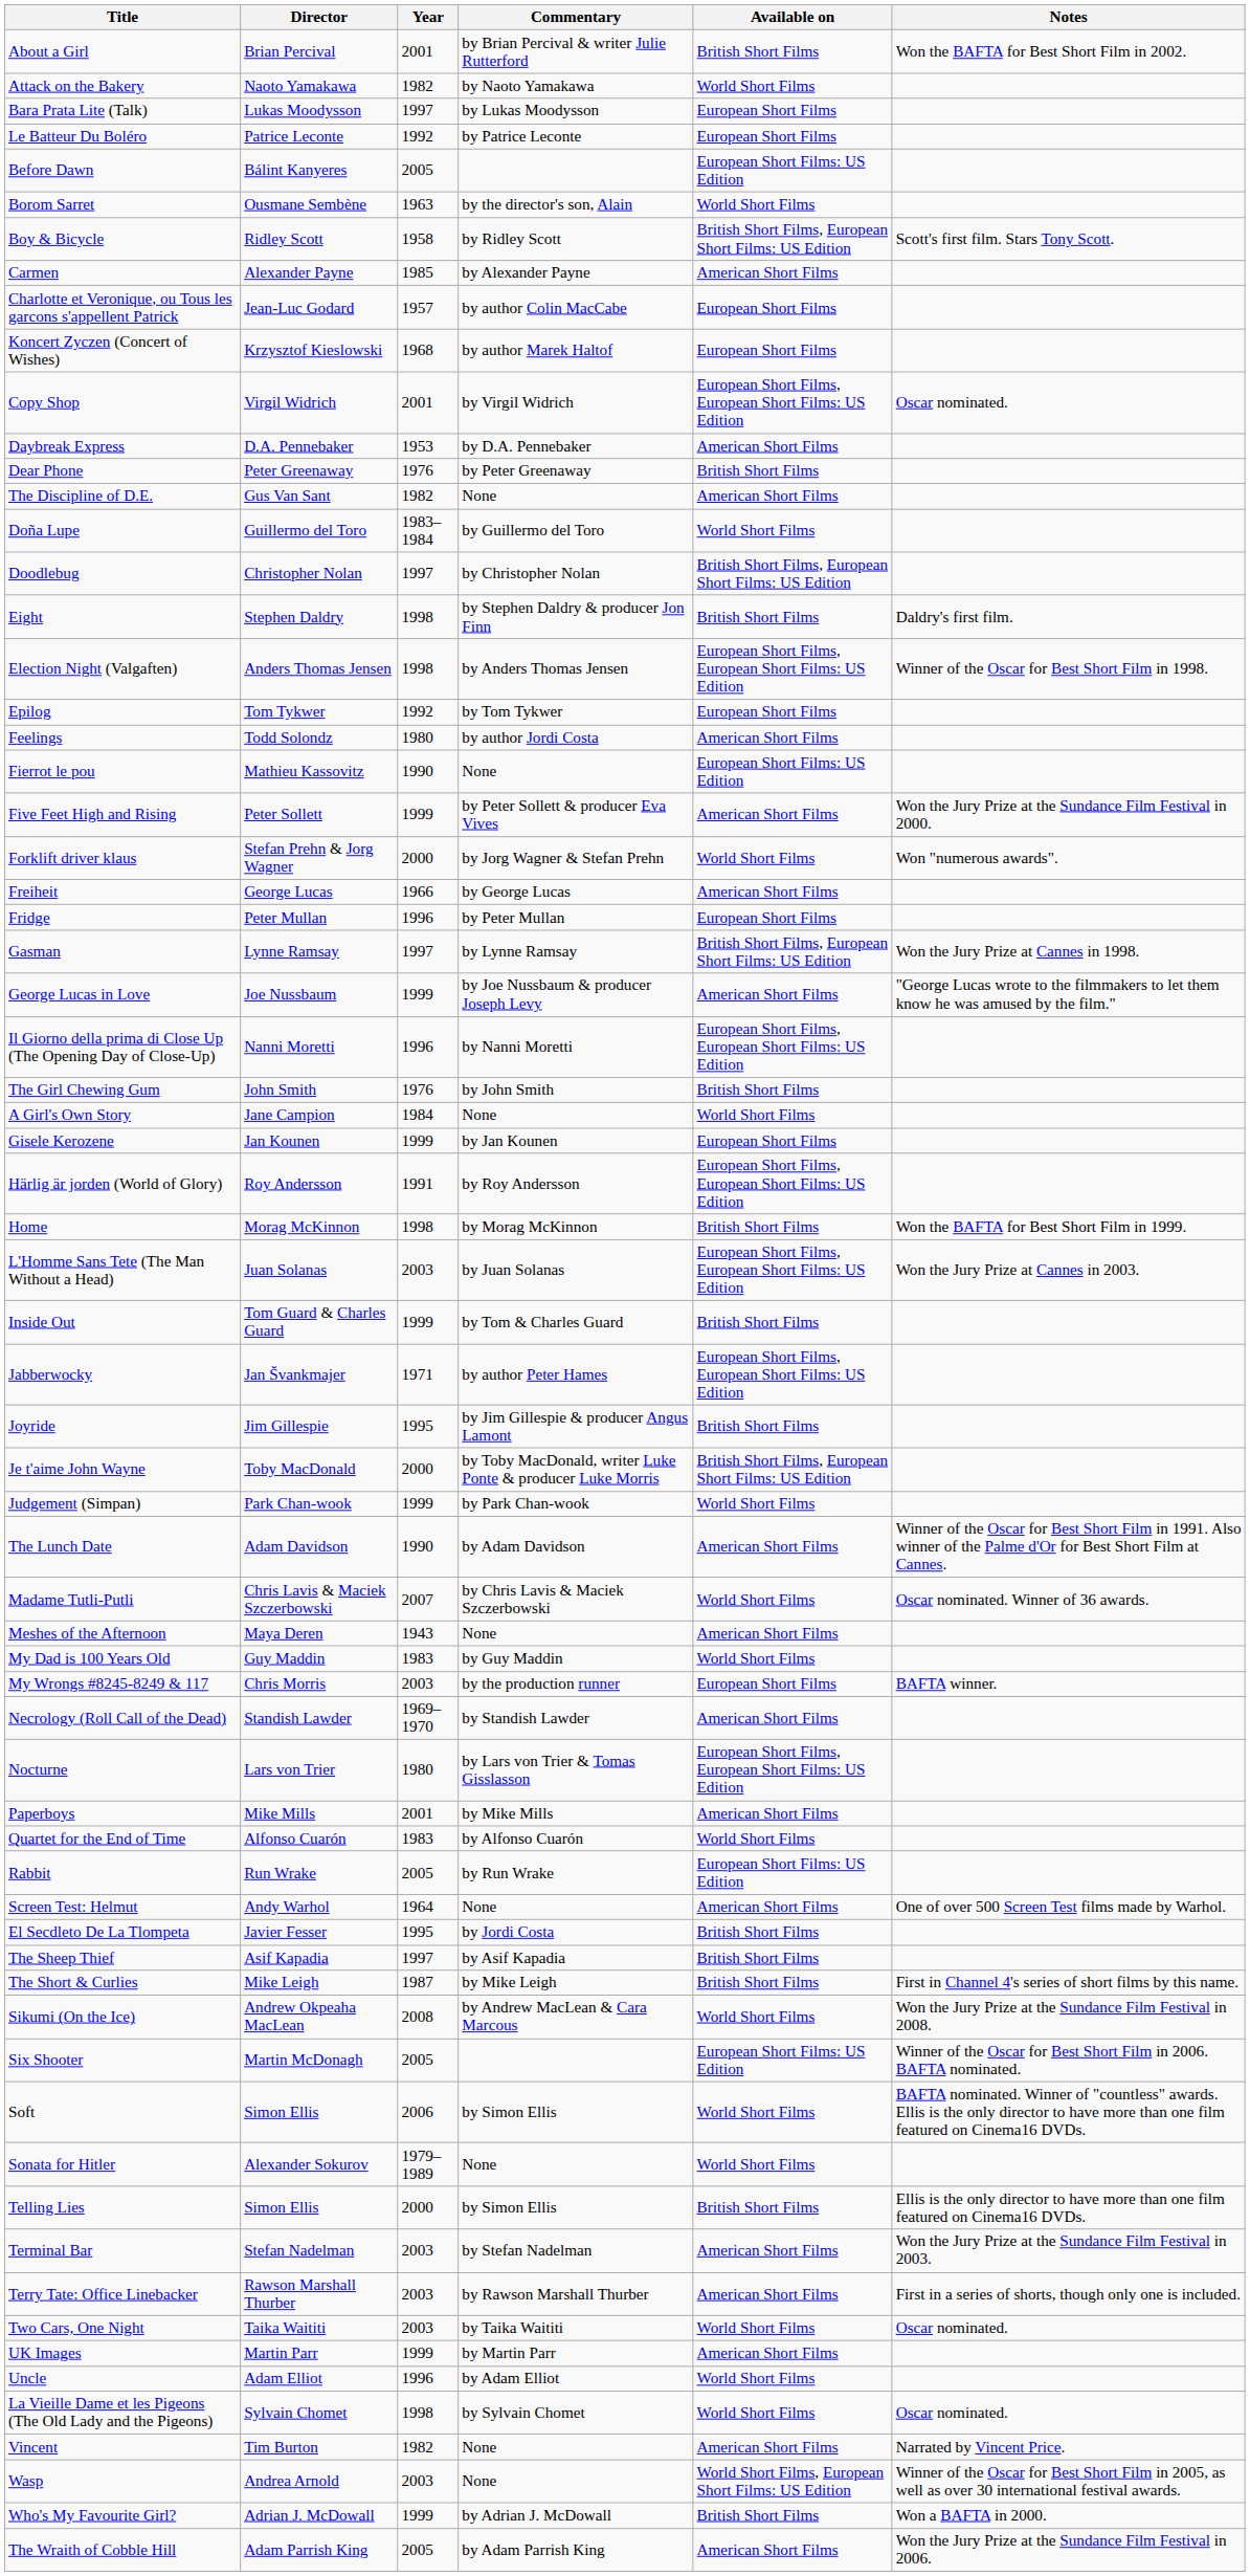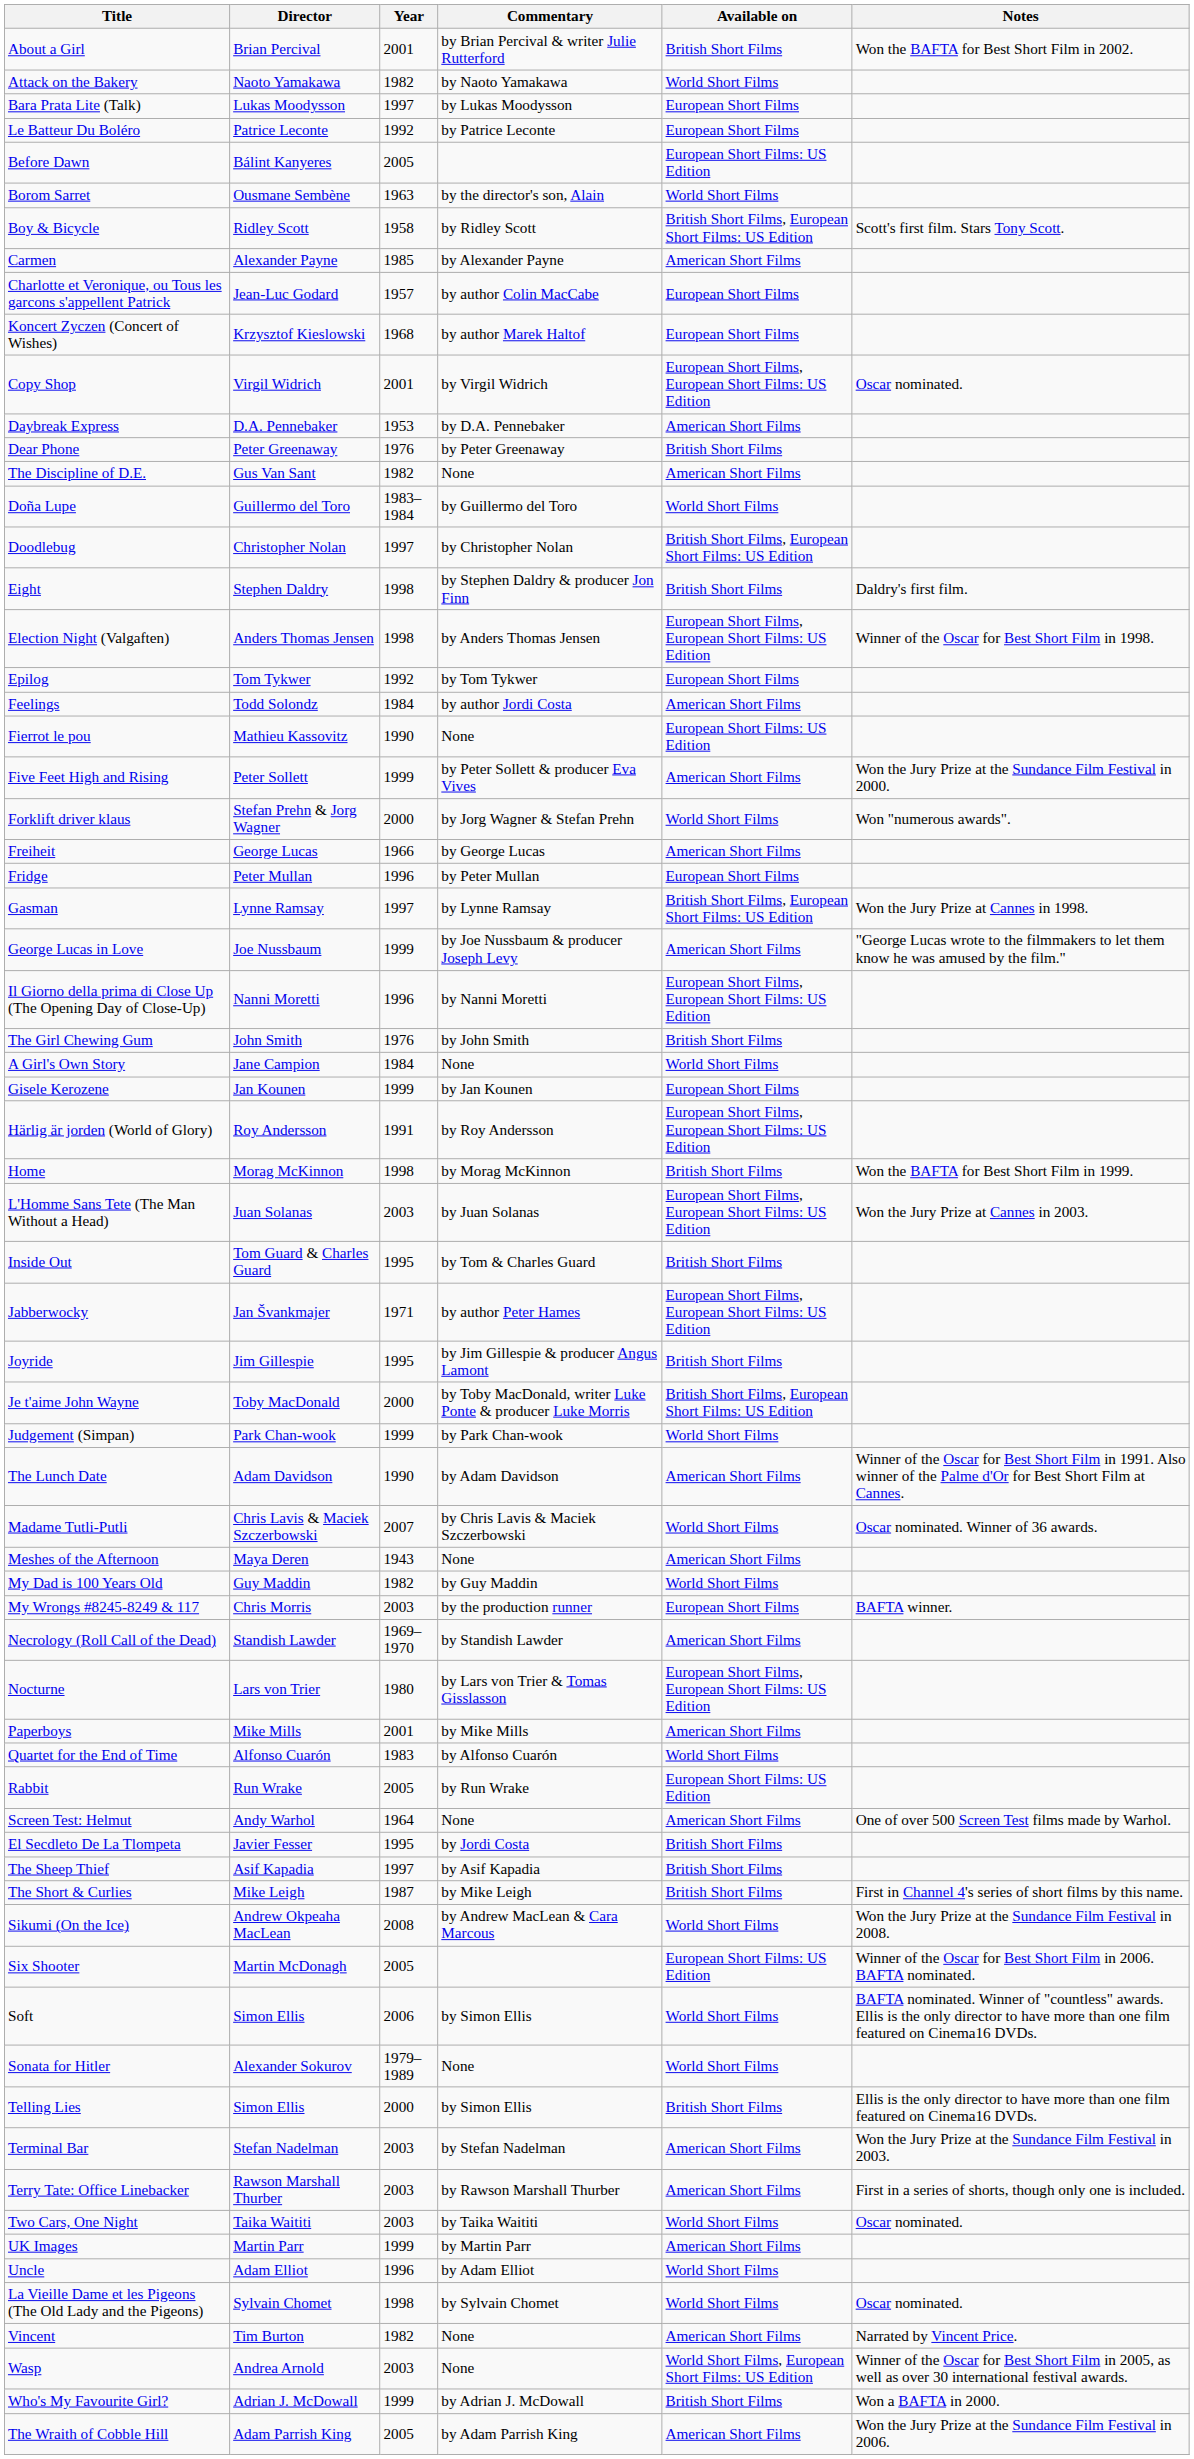Feelings | Year: 1980 -> 1984
Inside Out | Year: 1999 -> 1995
My Dad is 100 Years Old | Year: 1983 -> 1982
